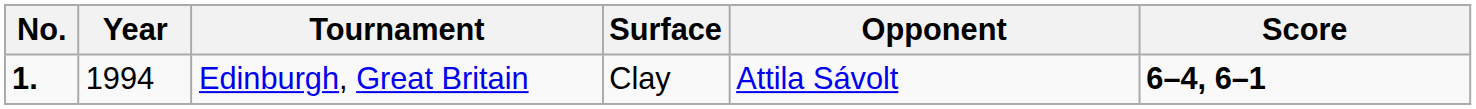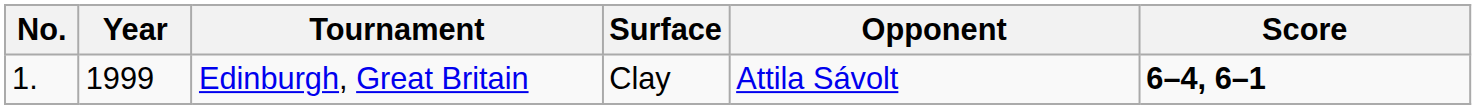Edinburgh, Great Britain | No.: bold -> normal
Edinburgh, Great Britain | Year: 1994 -> 1999
